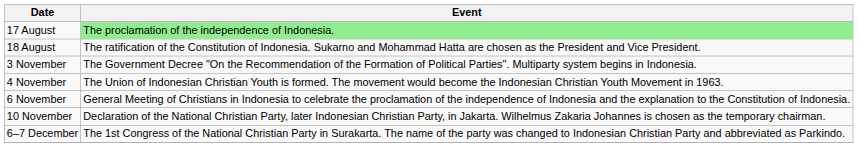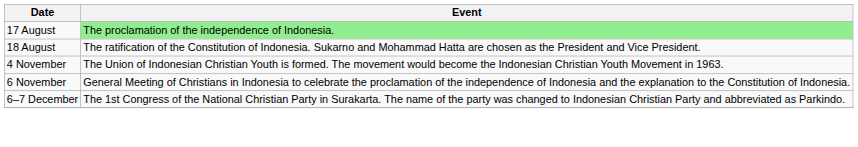- row: 3 November | The Government Decree "On the Recommendation of the Formation of Political Parties". Multiparty system begins in Indonesia.
- row: 10 November | Declaration of the National Christian Party, later Indonesian Christian Party, in Jakarta. Wilhelmus Zakaria Johannes is chosen as the temporary chairman.
